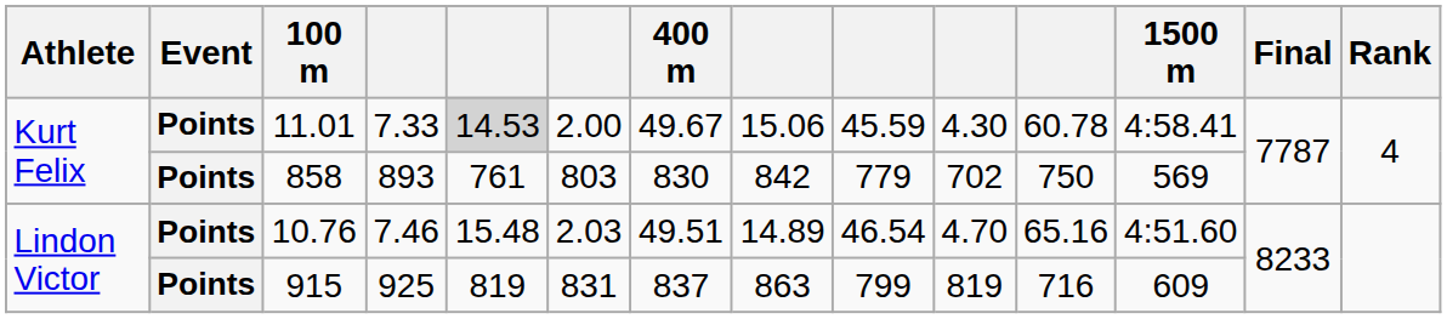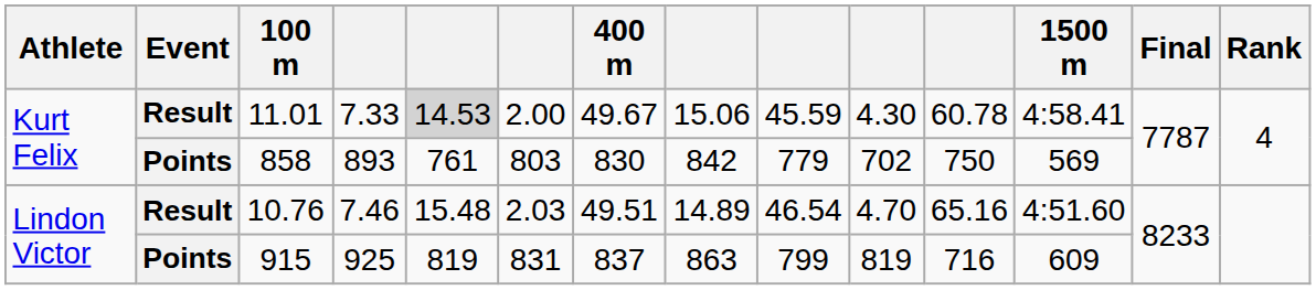11.01 | Event: Points -> Result
10.76 | Event: Points -> Result
